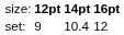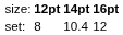set: | column 2: 9 -> 8
